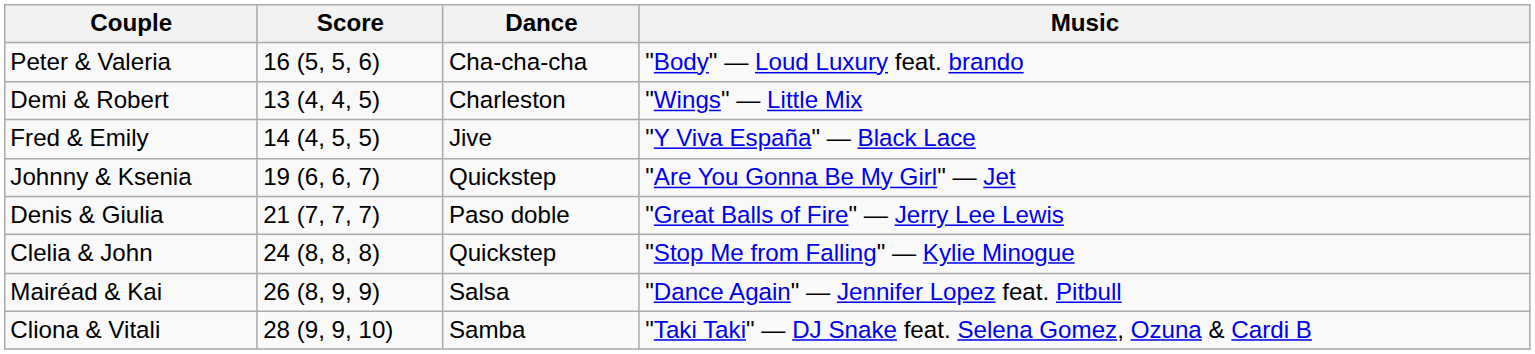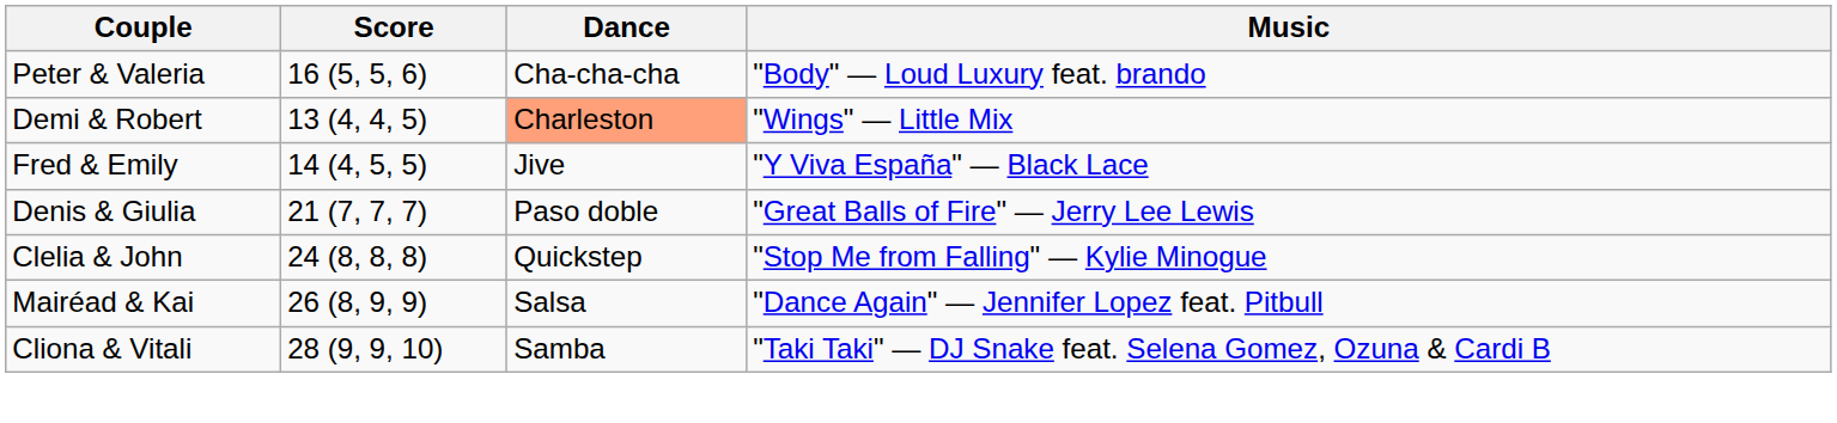Demi & Robert | Dance: no background -> lightsalmon background
- row: Johnny & Ksenia | 19 (6, 6, 7) | Quickstep | "Are You Gonna Be My Girl" — Jet
